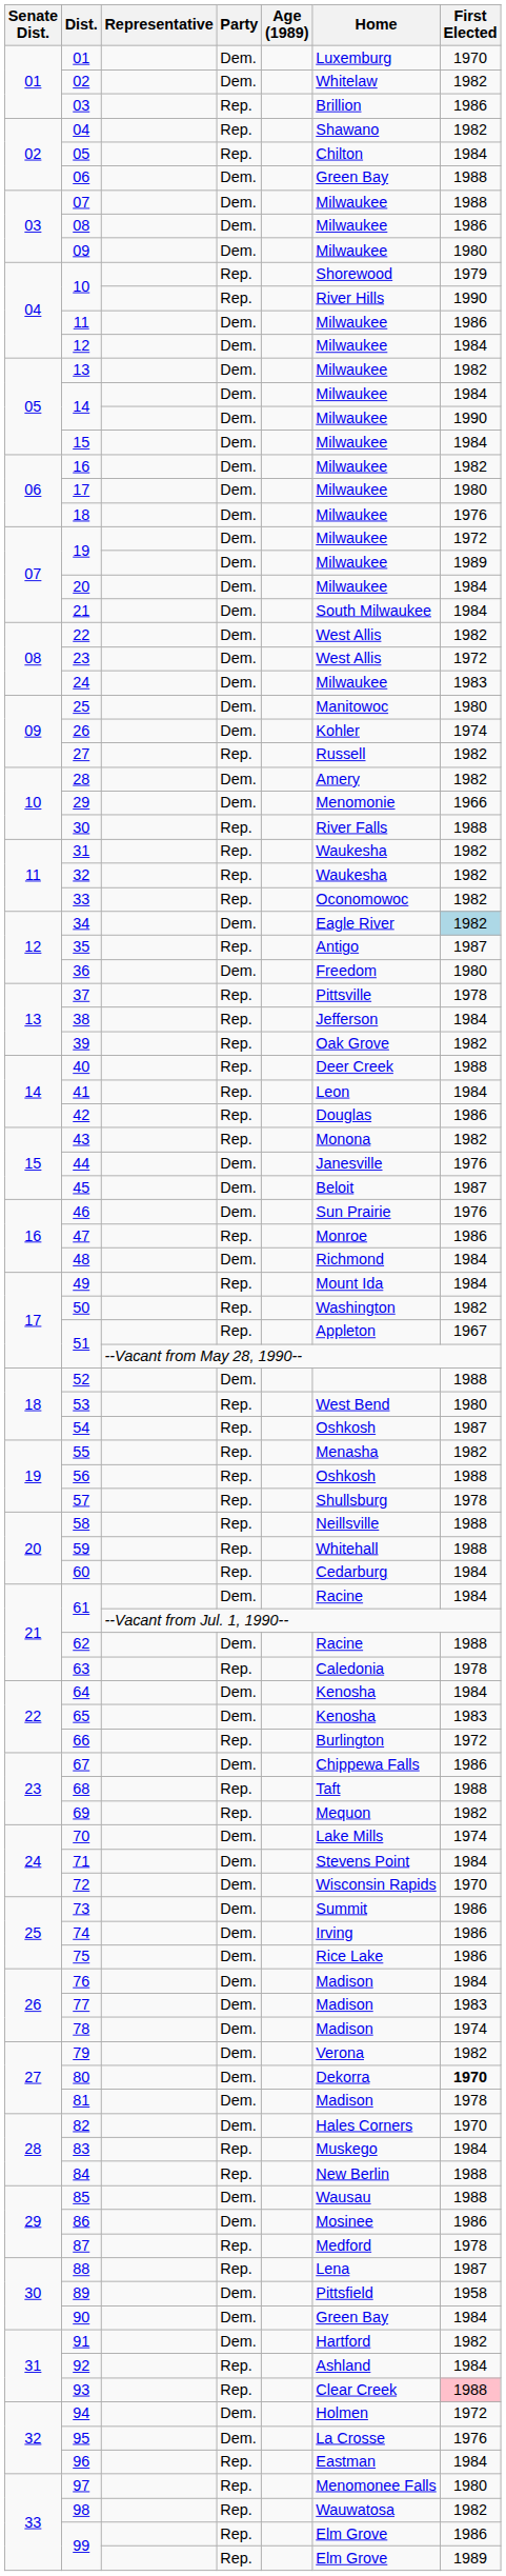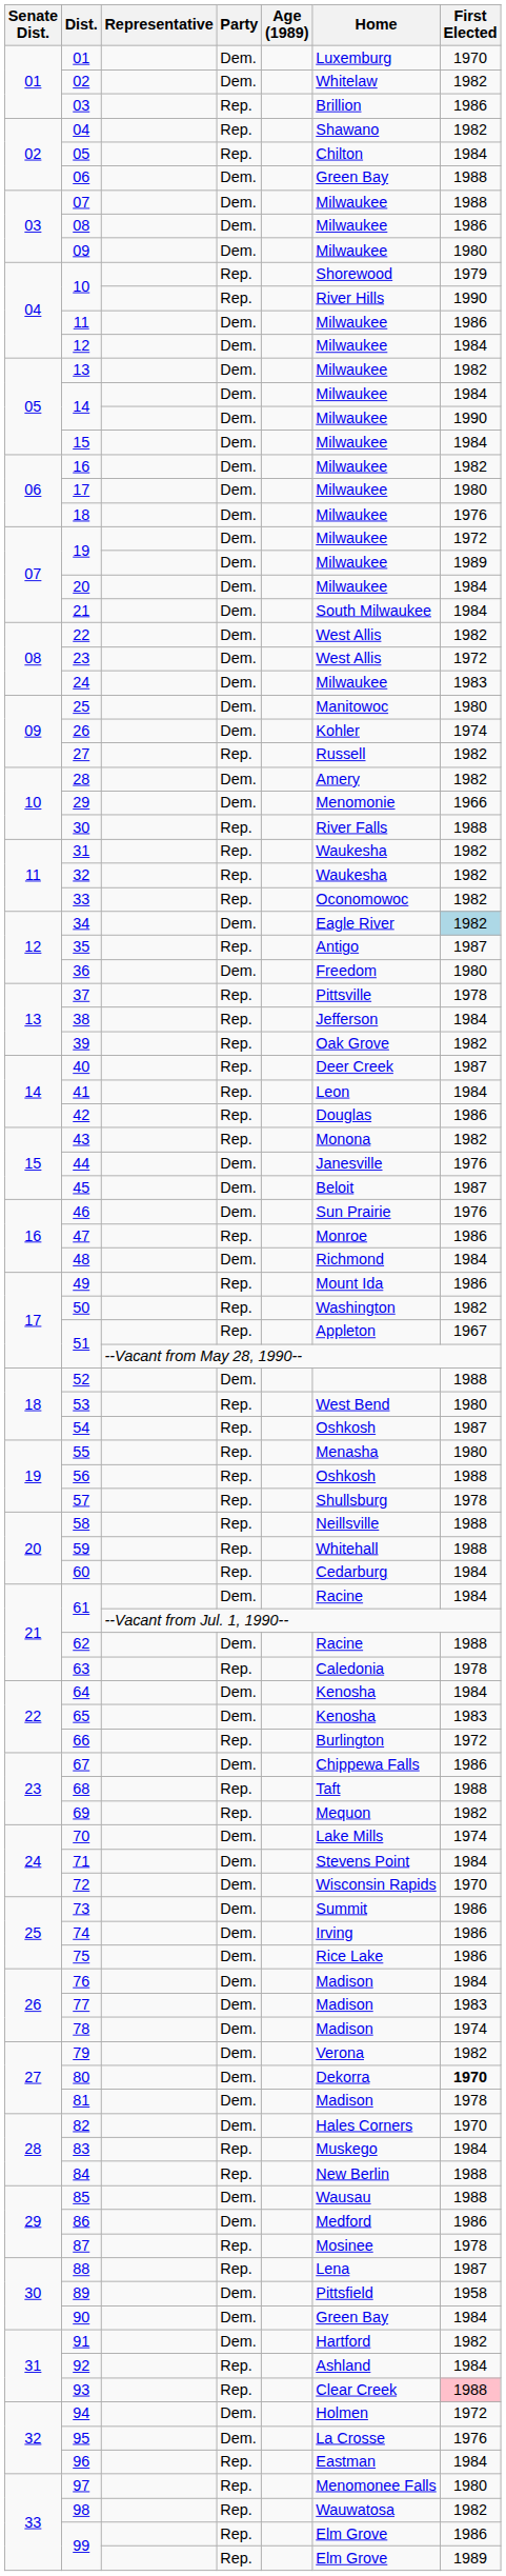40 | First Elected: 1988 -> 1987
49 | First Elected: 1984 -> 1986
55 | First Elected: 1982 -> 1980
86 | Home: Mosinee -> Medford
87 | Home: Medford -> Mosinee
